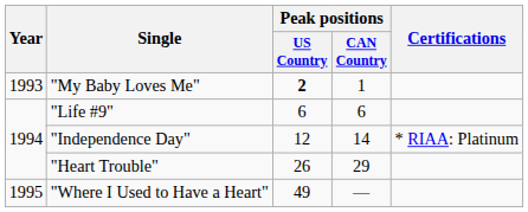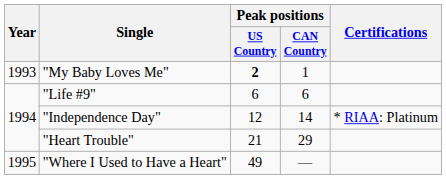"Heart Trouble" | Peak positions / US Country: 26 -> 21
